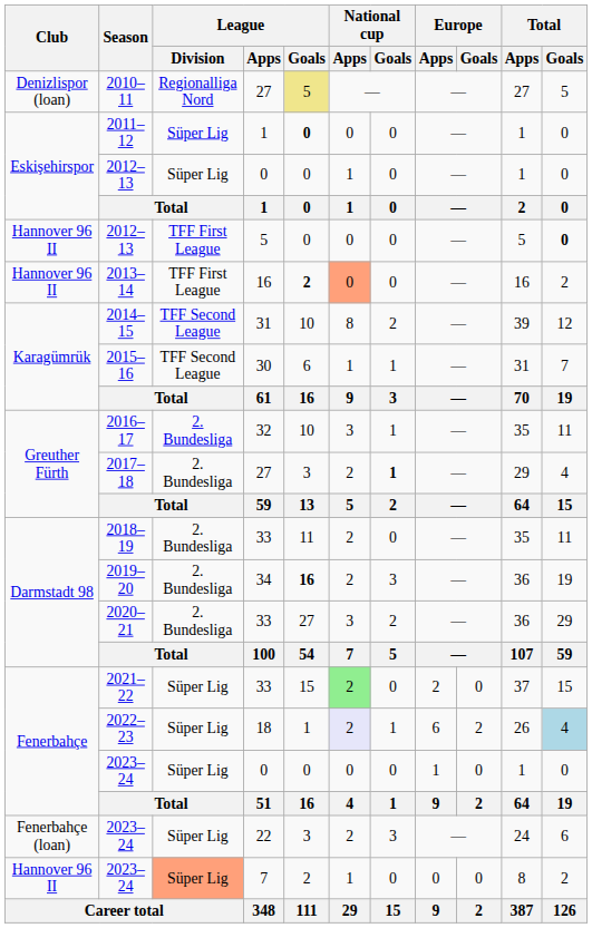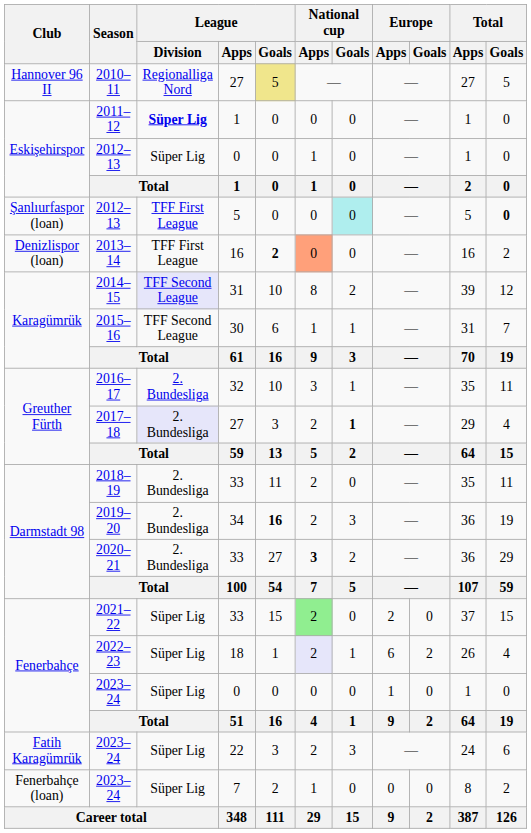2010–11 | Club: Denizlispor (loan) -> Hannover 96 II
2011–12 | League / Division: normal -> bold
2011–12 | League / Goals: bold -> normal
2012–13 / 5 | Club: Hannover 96 II -> Şanlıurfaspor (loan)
2012–13 / 5 | National cup / Goals: no background -> paleturquoise background
2013–14 | Club: Hannover 96 II -> Denizlispor (loan)
2014–15 | League / Division: no background -> lavender background
2017–18 | League / Division: no background -> lavender background
2020–21 | National cup / Apps: normal -> bold
2022–23 | Total / Goals: lightblue background -> no background
2023–24 / 22 | Club: Fenerbahçe (loan) -> Fatih Karagümrük
2023–24 / 7 | Club: Hannover 96 II -> Fenerbahçe (loan)
2023–24 / 7 | League / Division: lightsalmon background -> no background
